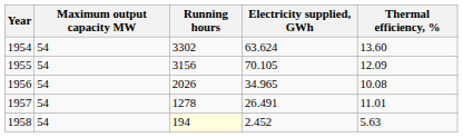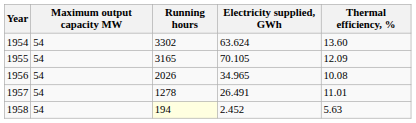1955 | Running hours: 3156 -> 3165
